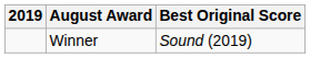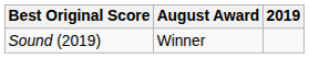columns swapped: 2019 <-> Best Original Score
